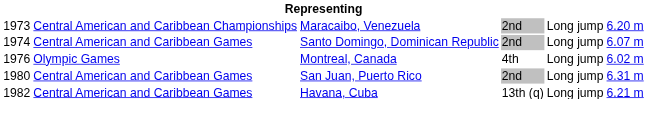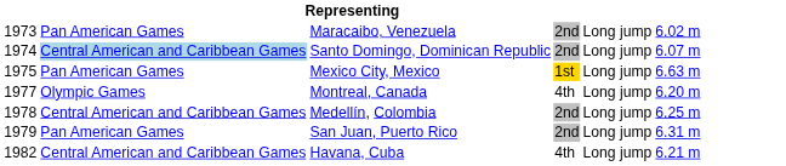Maracaibo, Venezuela | column 2: Central American and Caribbean Championships -> Pan American Games
Maracaibo, Venezuela | column 6: 6.20 m -> 6.02 m
Santo Domingo, Dominican Republic | column 2: no background -> lightblue background
+ row: 1975 | Pan American Games | Mexico City, Mexico | 1st | Long jump | 6.63 m
Montreal, Canada | column 1: 1976 -> 1977
Montreal, Canada | column 6: 6.02 m -> 6.20 m
+ row: 1978 | Central American and Caribbean Games | Medellín, Colombia | 2nd | Long jump | 6.25 m
San Juan, Puerto Rico | column 1: 1980 -> 1979
San Juan, Puerto Rico | column 2: Central American and Caribbean Games -> Pan American Games
Havana, Cuba | column 4: 13th (q) -> 4th
